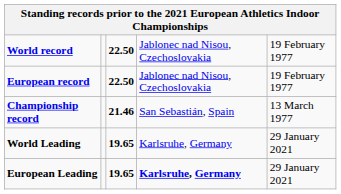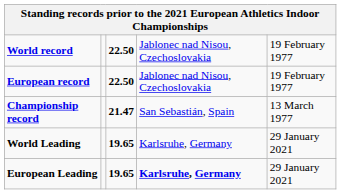Championship record | column 3: 21.46 -> 21.47
